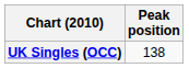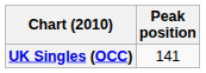UK Singles (OCC) | Peak position: 138 -> 141
